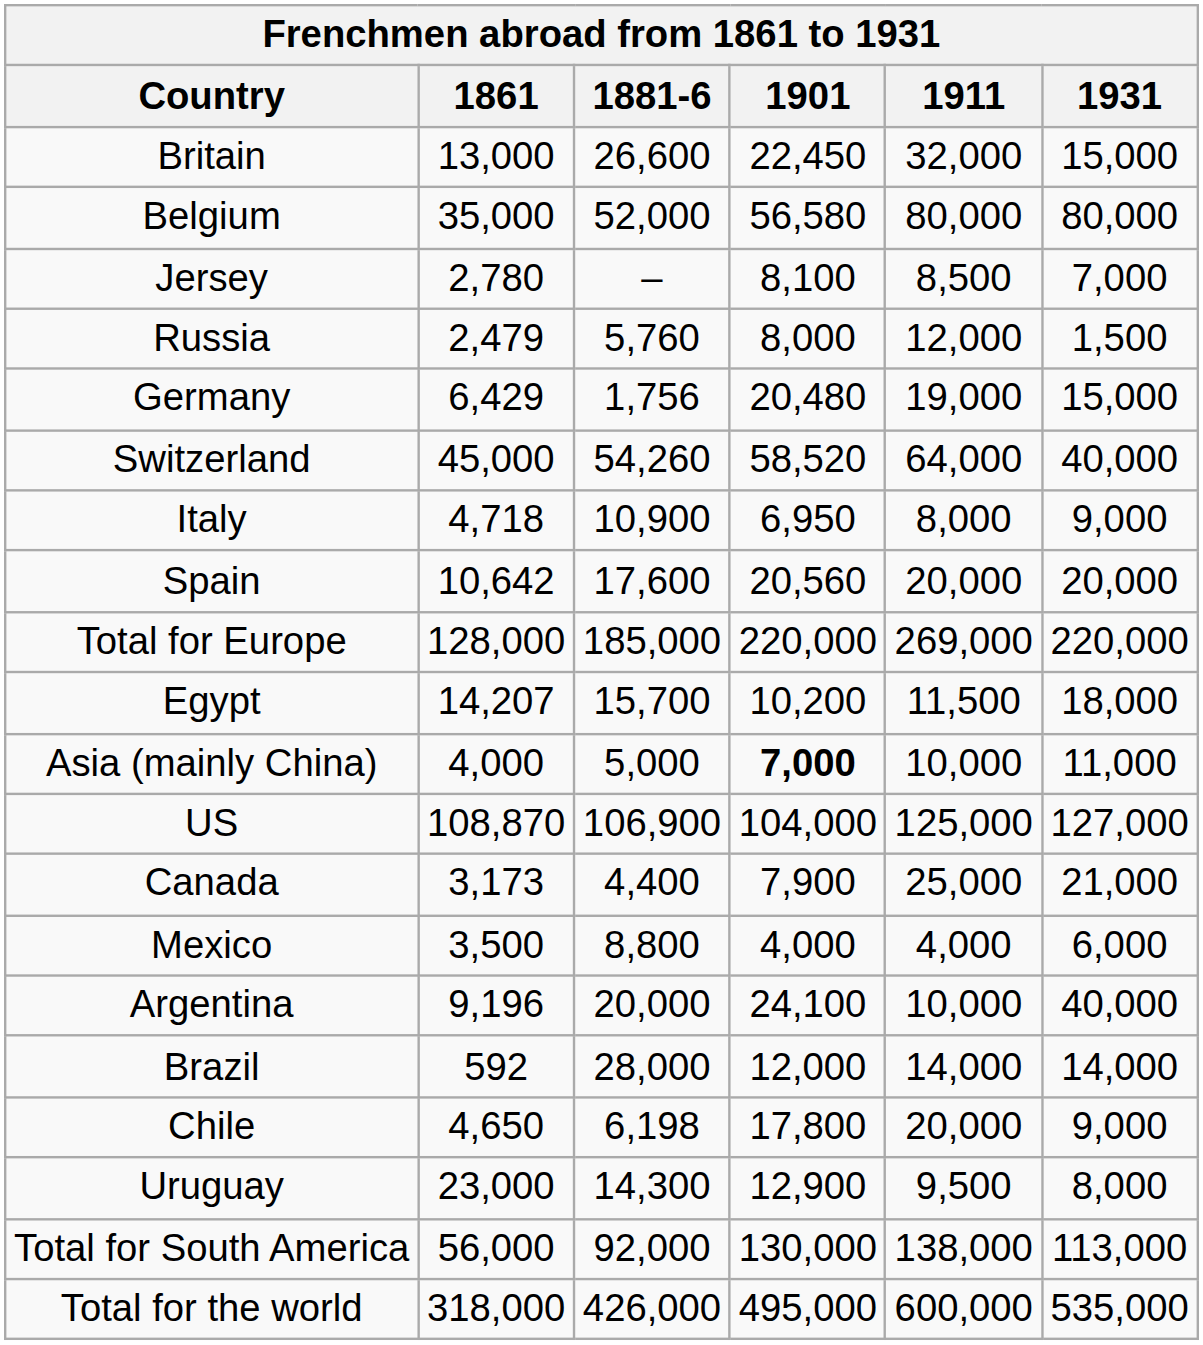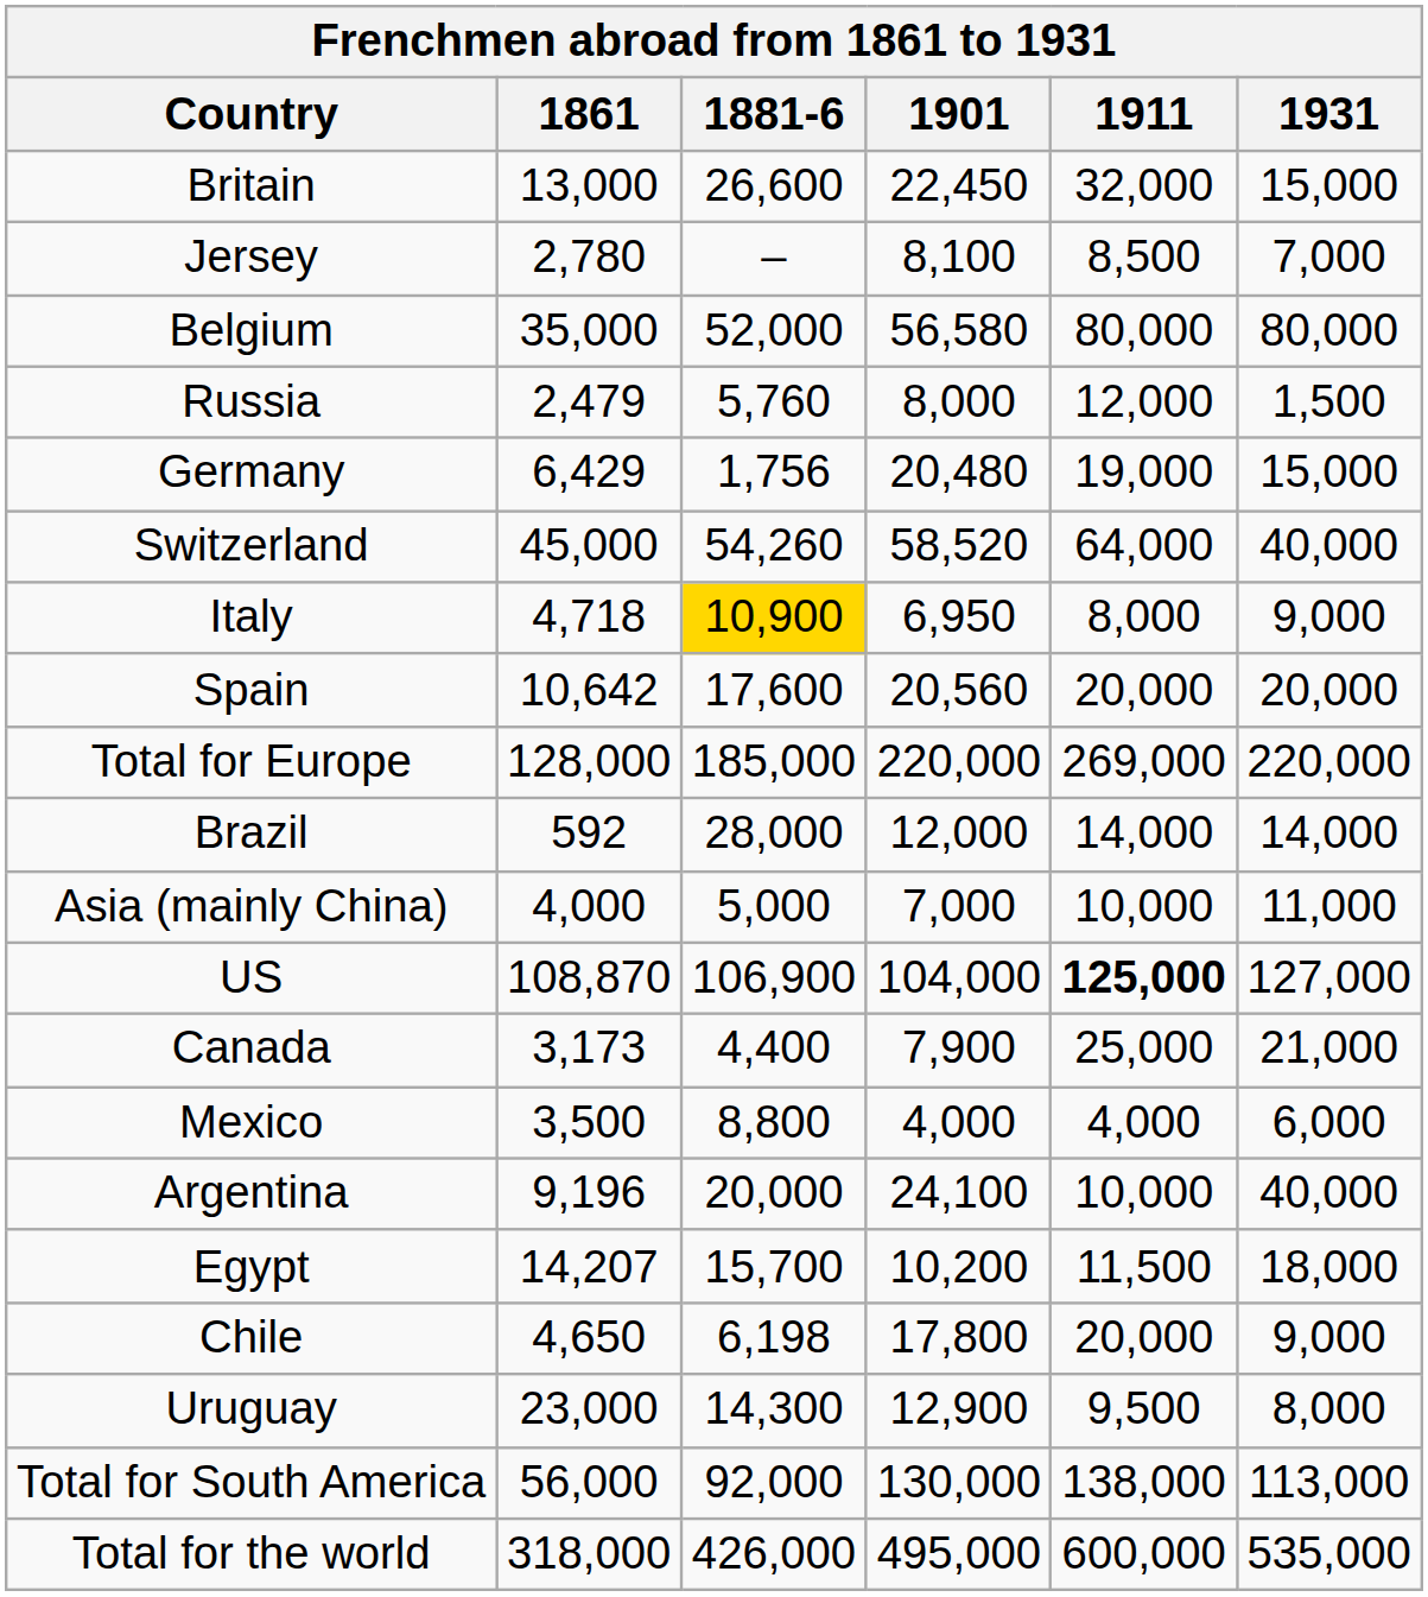rows swapped: Jersey <-> Belgium
Italy | 1881-6: no background -> gold background
rows swapped: Egypt <-> Brazil
Asia (mainly China) | 1901: bold -> normal
US | 1911: normal -> bold
